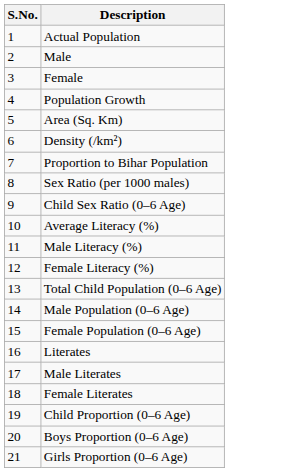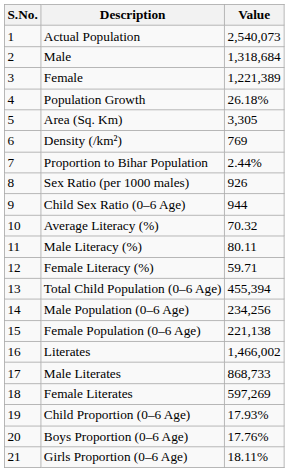+ column: Value | 2,540,073 | 1,318,684 | 1,221,389 | 26.18% | 3,305 | 769 | 2.44% | 926 | 944 | 70.32 | 80.11 | 59.71 | 455,394 | 234,256 | 221,138 | 1,466,002 | 868,733 | 597,269 | 17.93% | 17.76% | 18.11%
